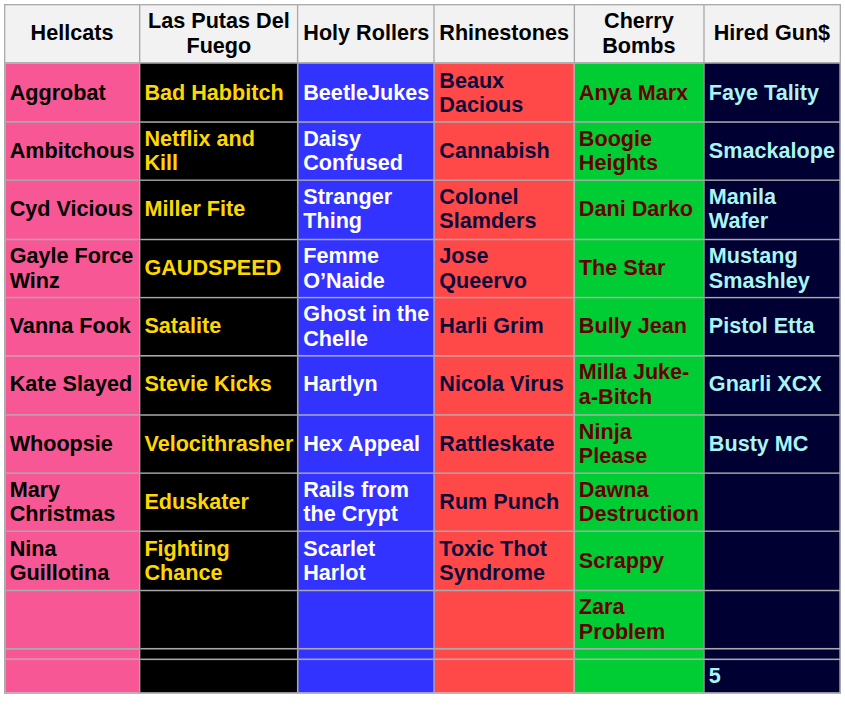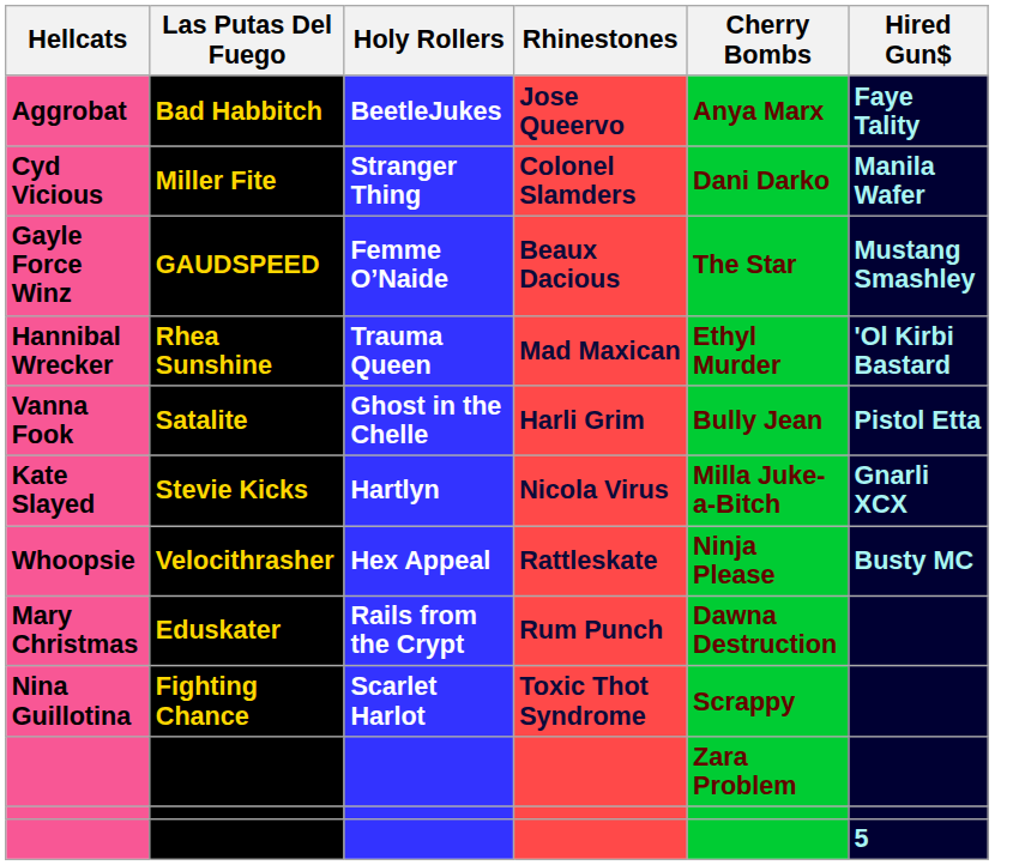Aggrobat | Rhinestones: Beaux Dacious -> Jose Queervo
- row: Ambitchous | Netflix and Kill | Daisy Confused | Cannabish | Boogie Heights | Smackalope
Gayle Force Winz | Rhinestones: Jose Queervo -> Beaux Dacious
+ row: Hannibal Wrecker | Rhea Sunshine | Trauma Queen | Mad Maxican | Ethyl Murder | 'Ol Kirbi Bastard
